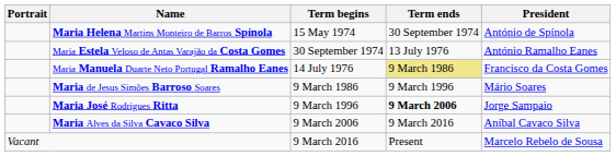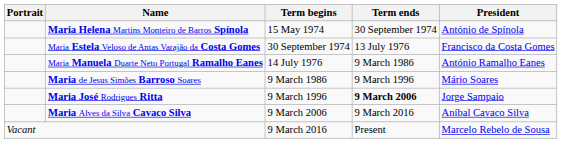Maria Estela Veloso de Antas Varajão da Costa Gomes | President: António Ramalho Eanes -> Francisco da Costa Gomes
Maria Manuela Duarte Neto Portugal Ramalho Eanes | Term ends: khaki background -> no background
Maria Manuela Duarte Neto Portugal Ramalho Eanes | President: Francisco da Costa Gomes -> António Ramalho Eanes
